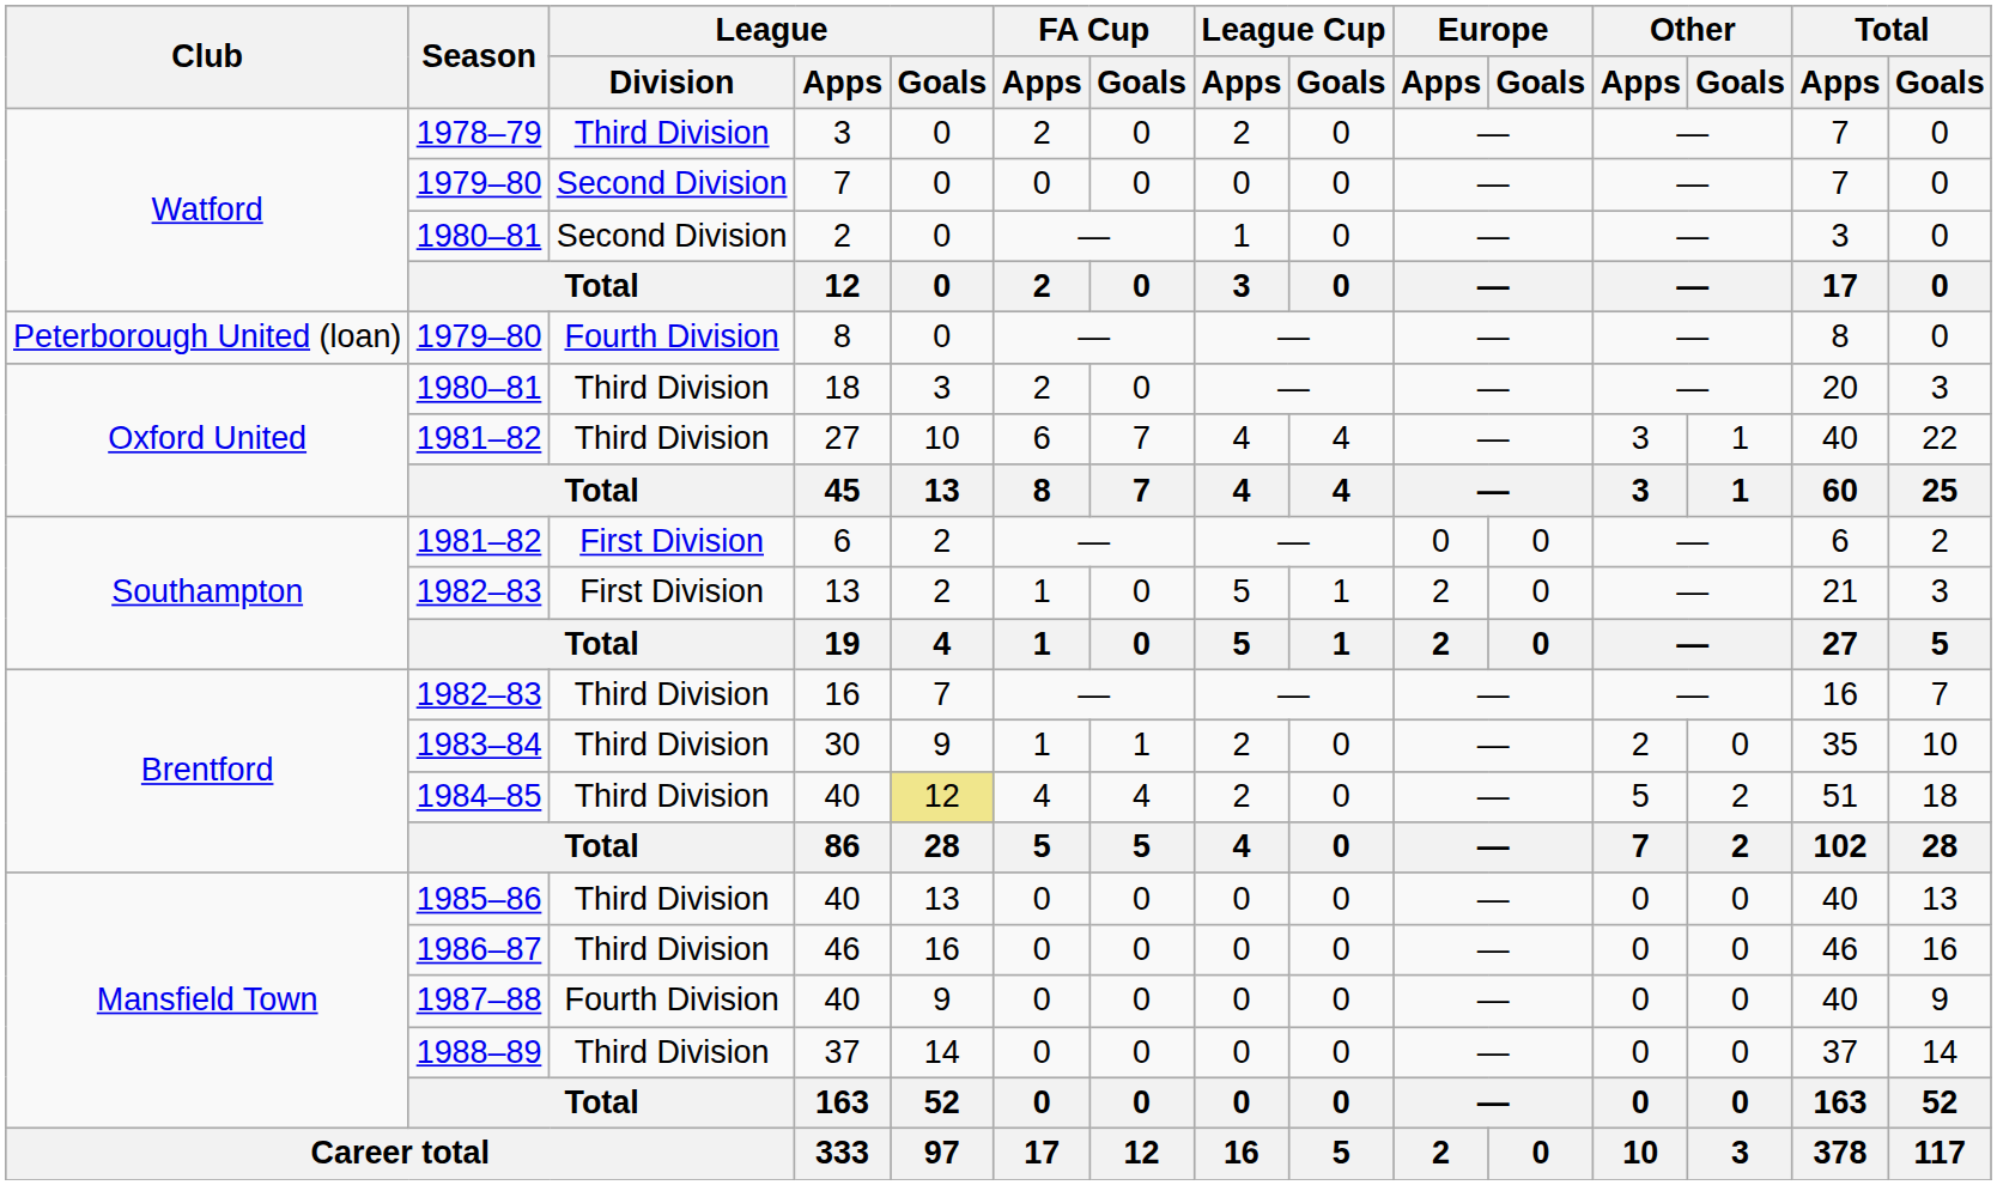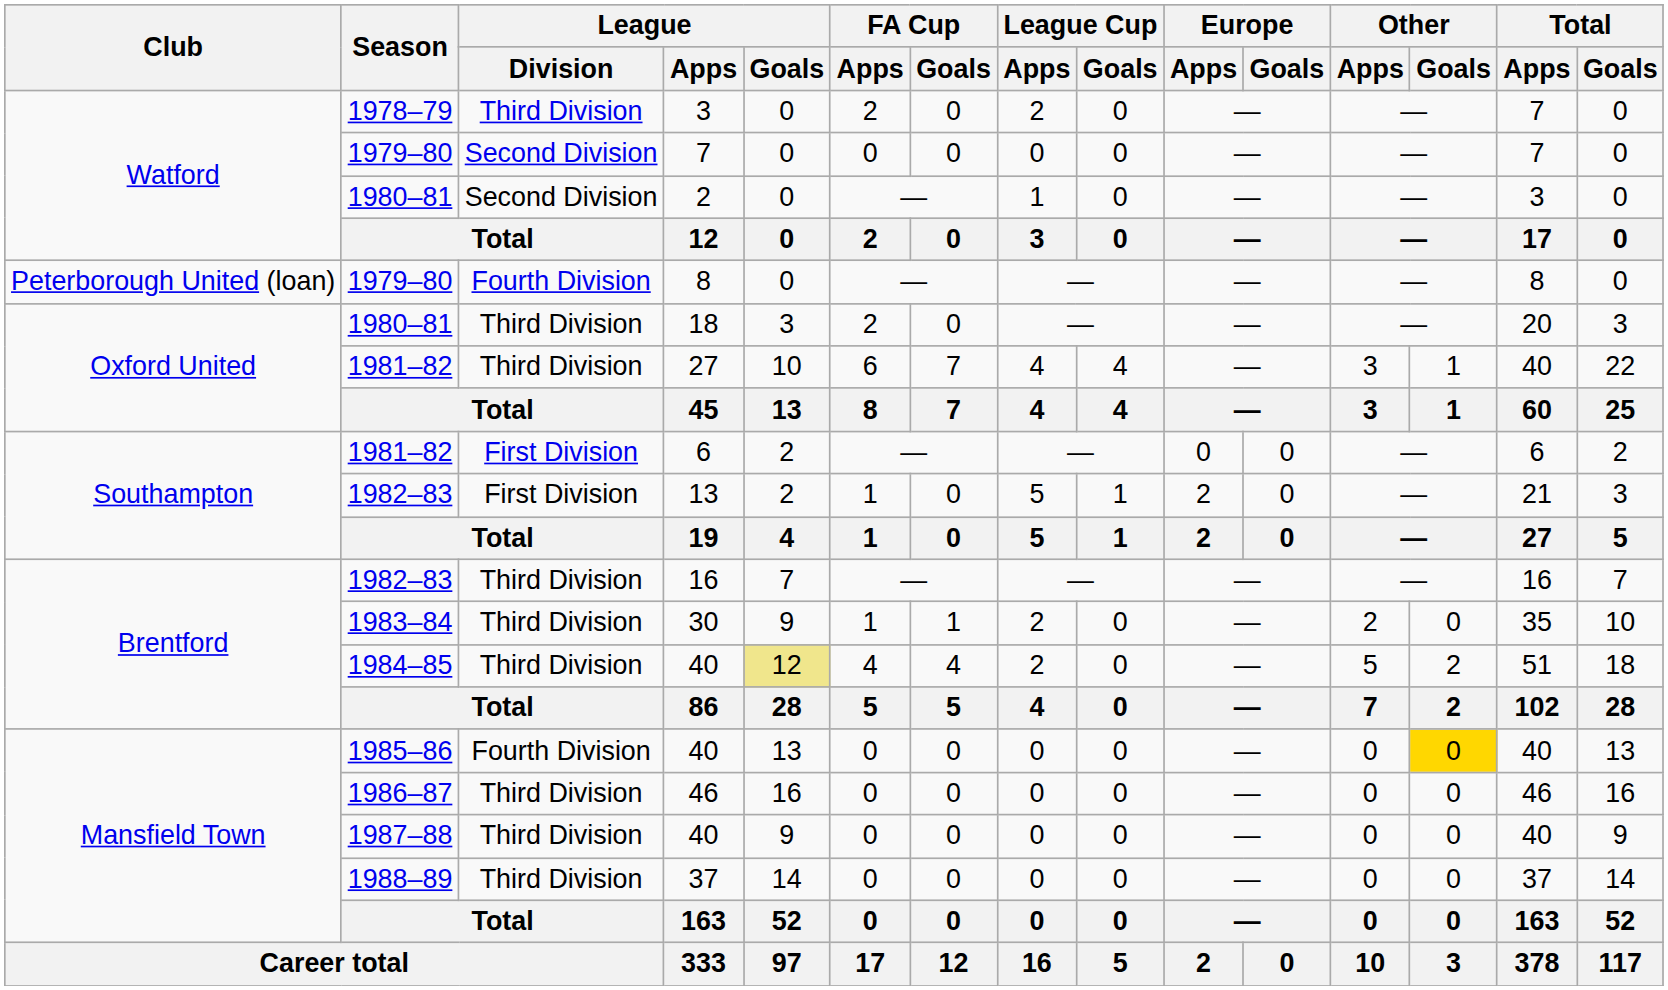1985–86 / 40 | League / Division: Third Division -> Fourth Division
1985–86 / 40 | Other / Goals: no background -> gold background
1987–88 / 40 | League / Division: Fourth Division -> Third Division
